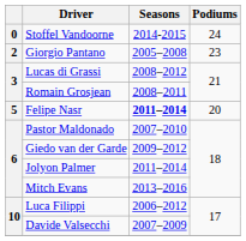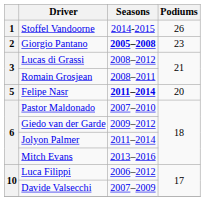Stoffel Vandoorne | column 1: 0 -> 1
Stoffel Vandoorne | Podiums: 24 -> 26
Giorgio Pantano | Seasons: normal -> bold
